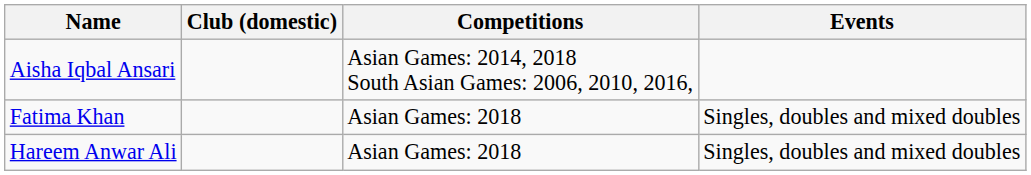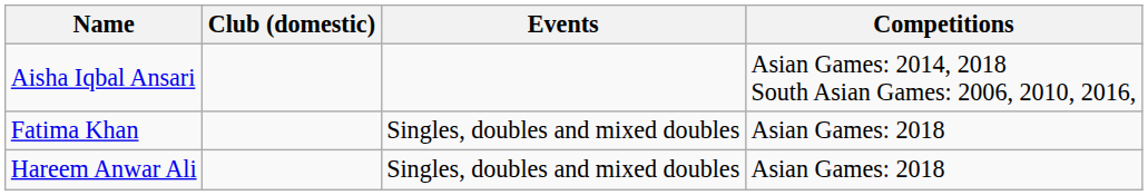columns swapped: Competitions <-> Events
